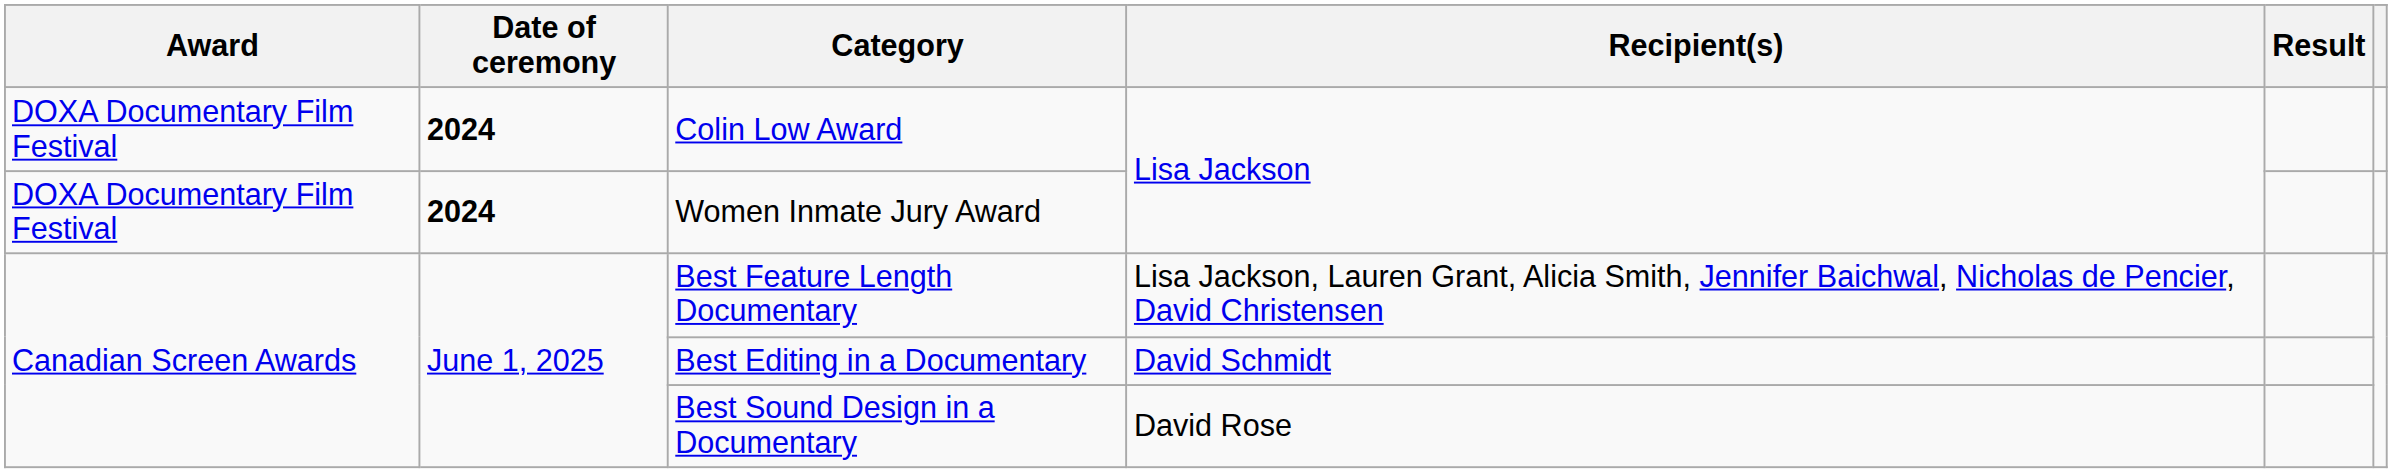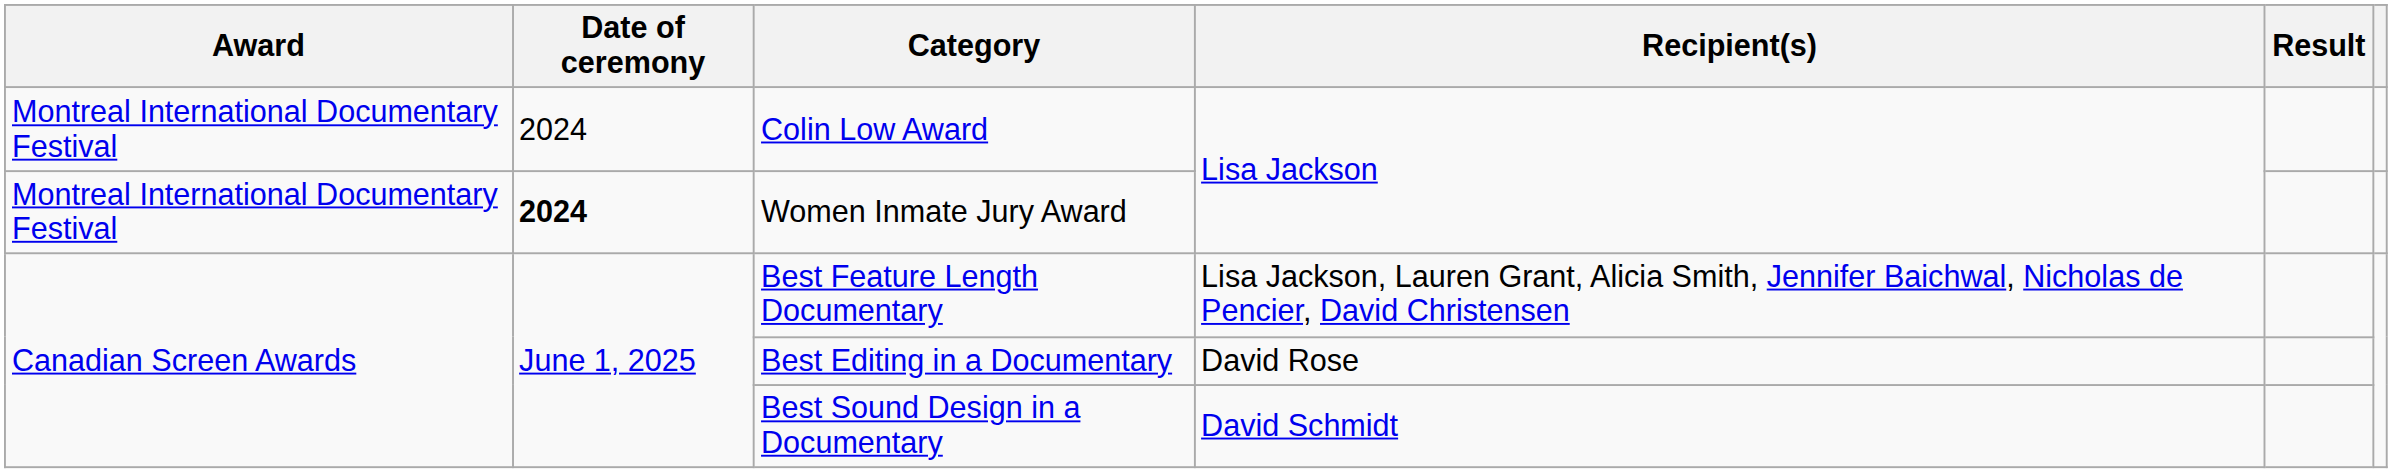Colin Low Award | Award: DOXA Documentary Film Festival -> Montreal International Documentary Festival
Colin Low Award | Date of ceremony: bold -> normal
Women Inmate Jury Award | Award: DOXA Documentary Film Festival -> Montreal International Documentary Festival
Best Editing in a Documentary | Recipient(s): David Schmidt -> David Rose
Best Sound Design in a Documentary | Recipient(s): David Rose -> David Schmidt
